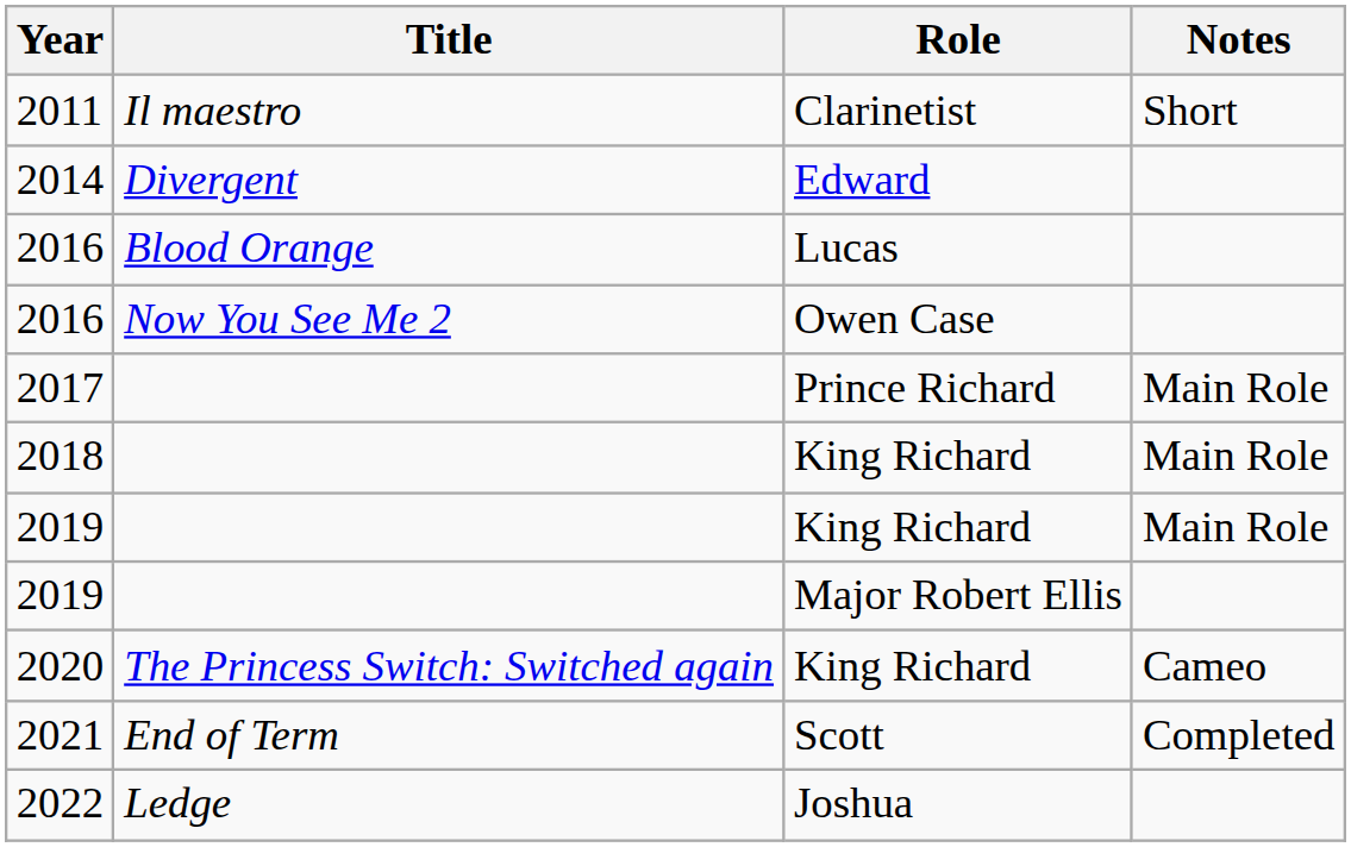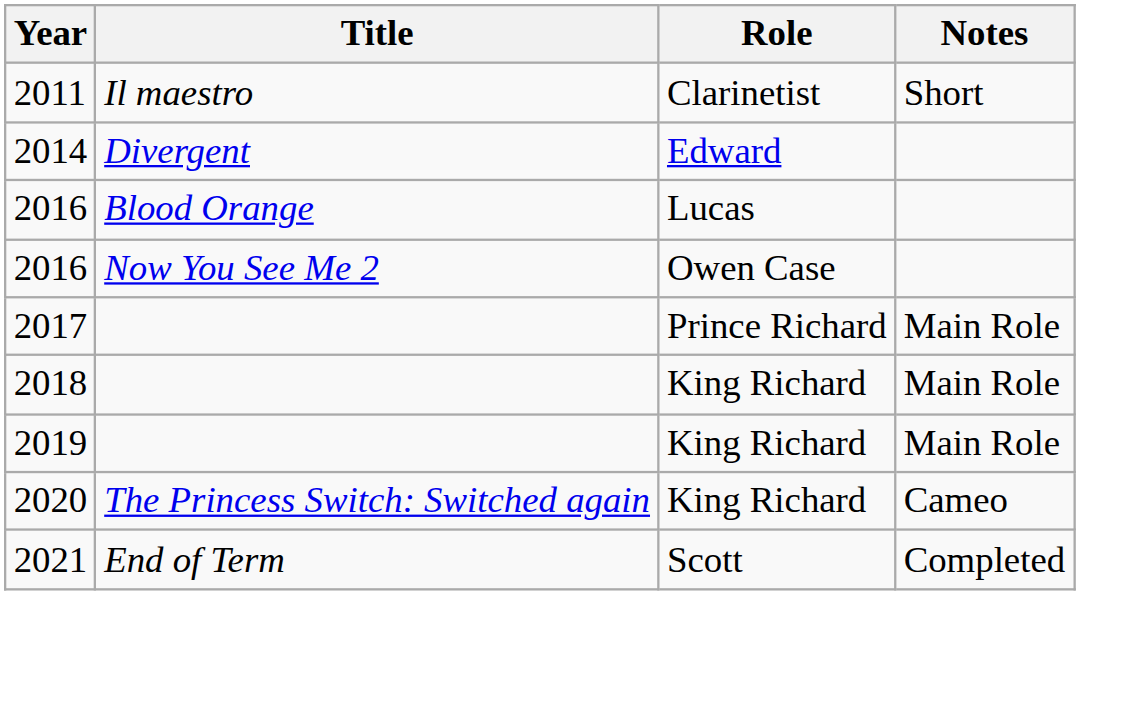- row: 2019 | Major Robert Ellis
- row: 2022 | Ledge | Joshua
